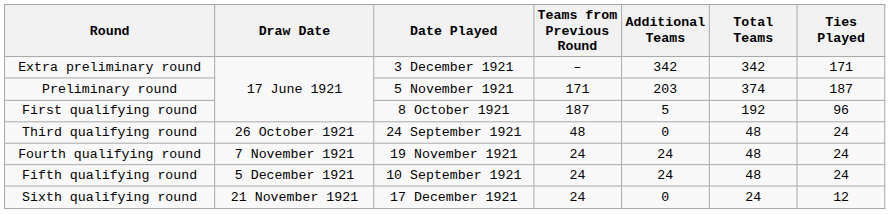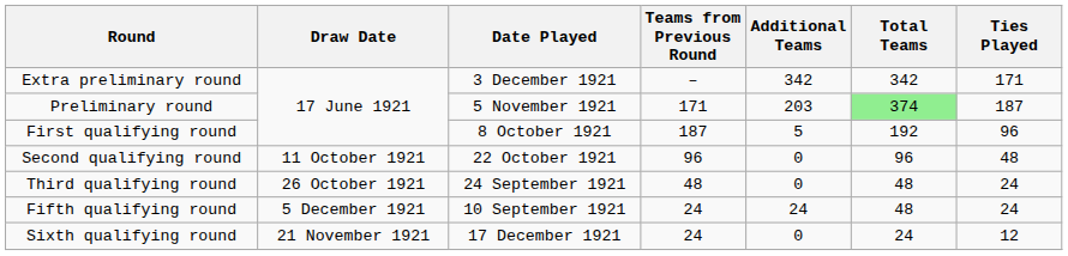Preliminary round | Total Teams: no background -> lightgreen background
+ row: Second qualifying round | 11 October 1921 | 22 October 1921 | 96 | 0 | 96 | 48
- row: Fourth qualifying round | 7 November 1921 | 19 November 1921 | 24 | 24 | 48 | 24
